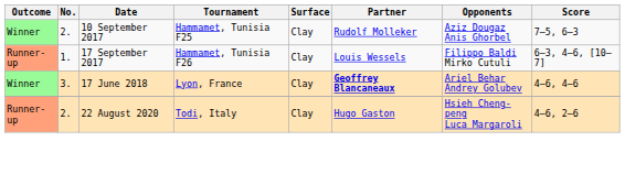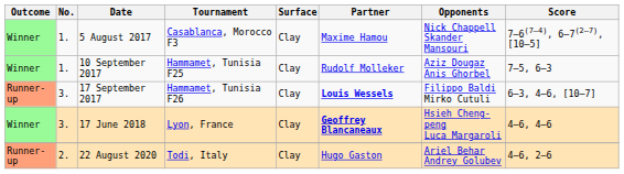+ row: Winner | 1. | 5 August 2017 | Casablanca, Morocco F3 | Clay | Maxime Hamou | Nick Chappell Skander Mansouri | 7–6(7–4), 6–7(2–7), [10–5]
10 September 2017 | No.: 2. -> 1.
17 September 2017 | No.: 1. -> 3.
17 September 2017 | Partner: normal -> bold
17 June 2018 | Opponents: Ariel Behar Andrey Golubev -> Hsieh Cheng-peng Luca Margaroli
22 August 2020 | Opponents: Hsieh Cheng-peng Luca Margaroli -> Ariel Behar Andrey Golubev
